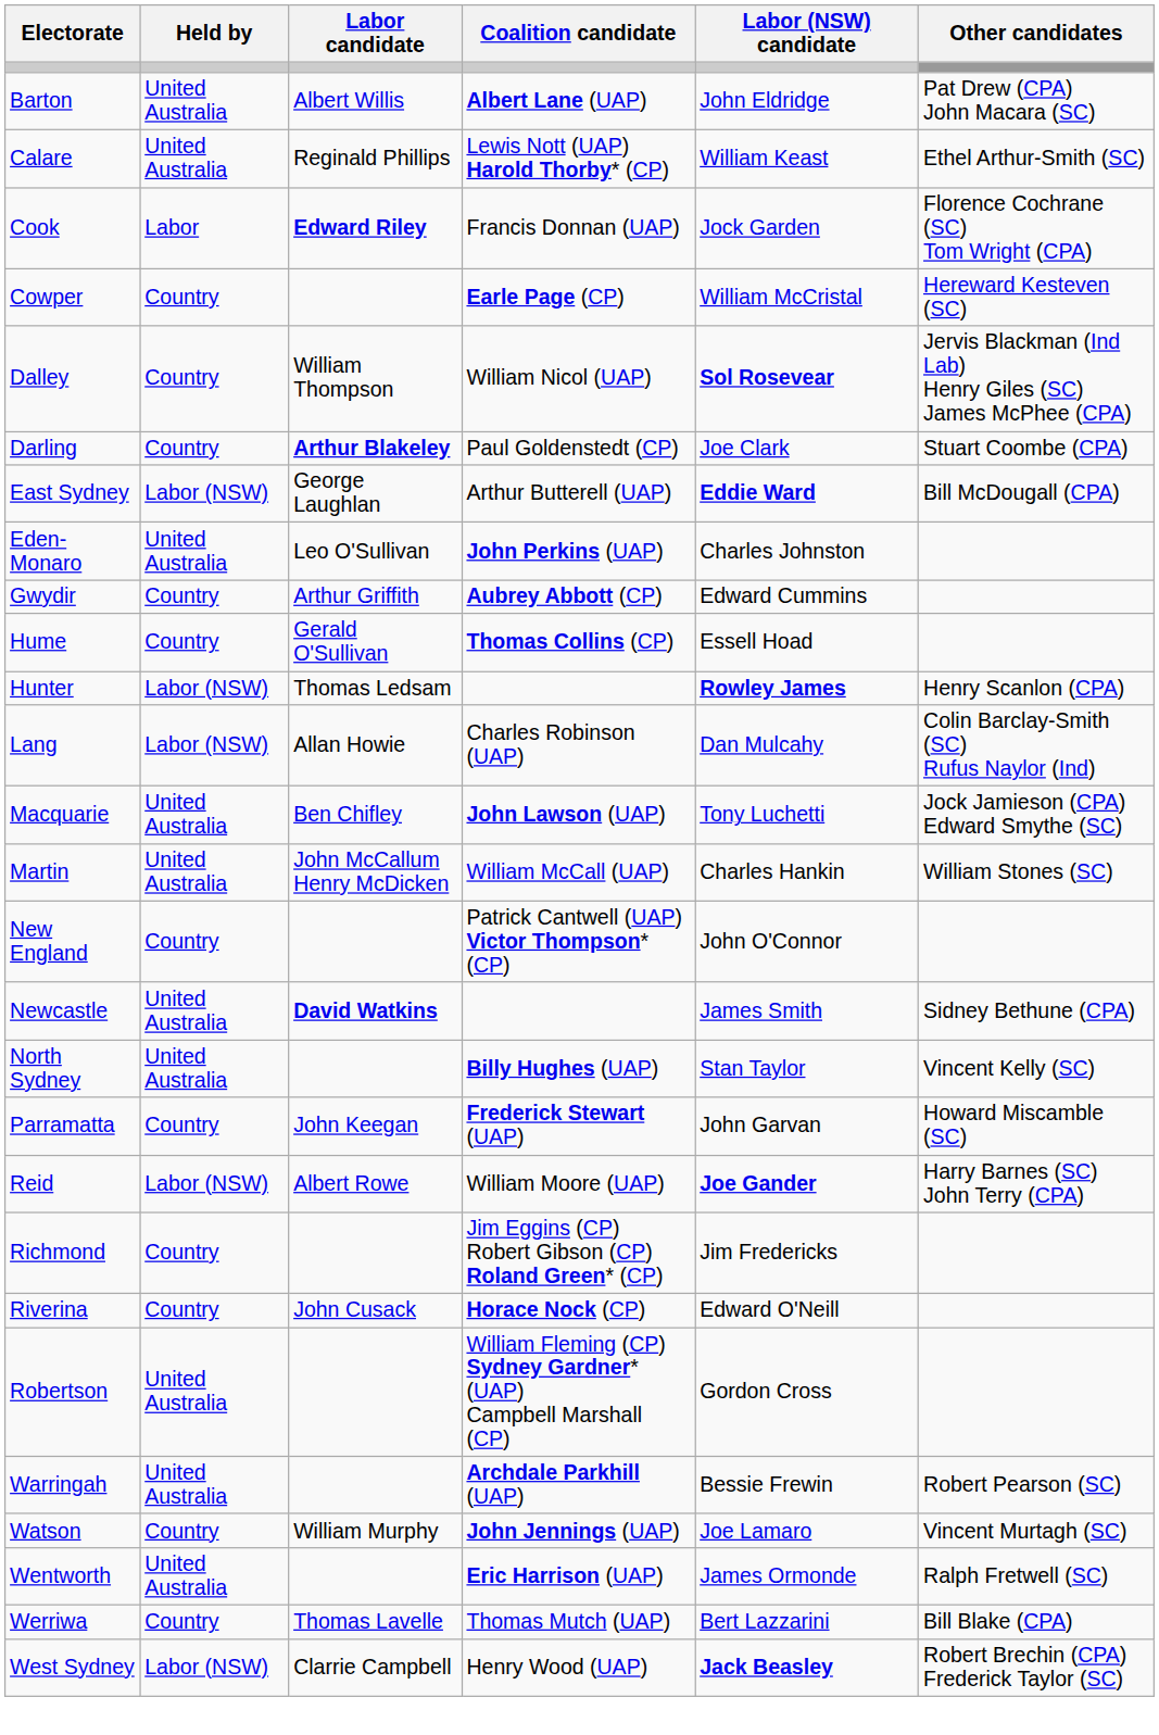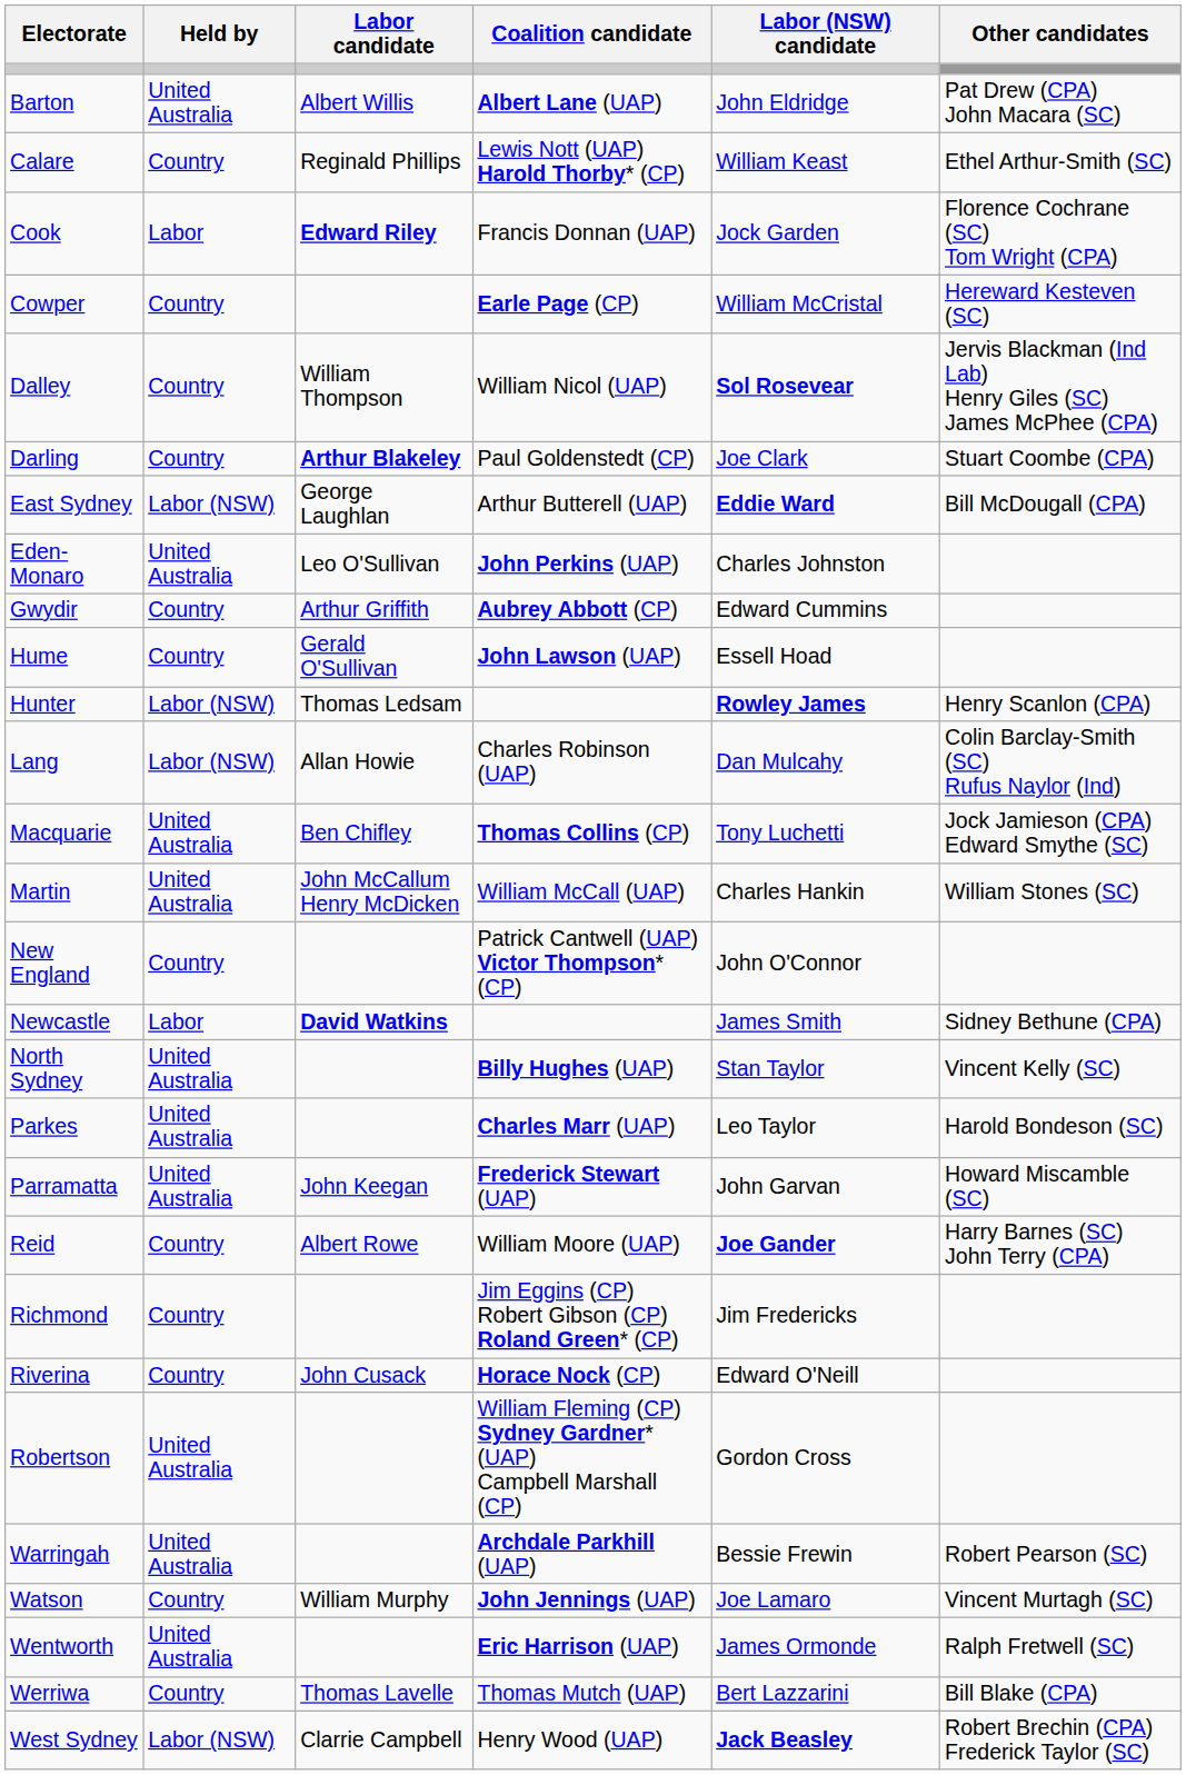Calare | Held by: United Australia -> Country
Hume | Coalition candidate: Thomas Collins (CP) -> John Lawson (UAP)
Macquarie | Coalition candidate: John Lawson (UAP) -> Thomas Collins (CP)
Newcastle | Held by: United Australia -> Labor
+ row: Parkes | United Australia | Charles Marr (UAP) | Leo Taylor | Harold Bondeson (SC)
Parramatta | Held by: Country -> United Australia
Reid | Held by: Labor (NSW) -> Country
